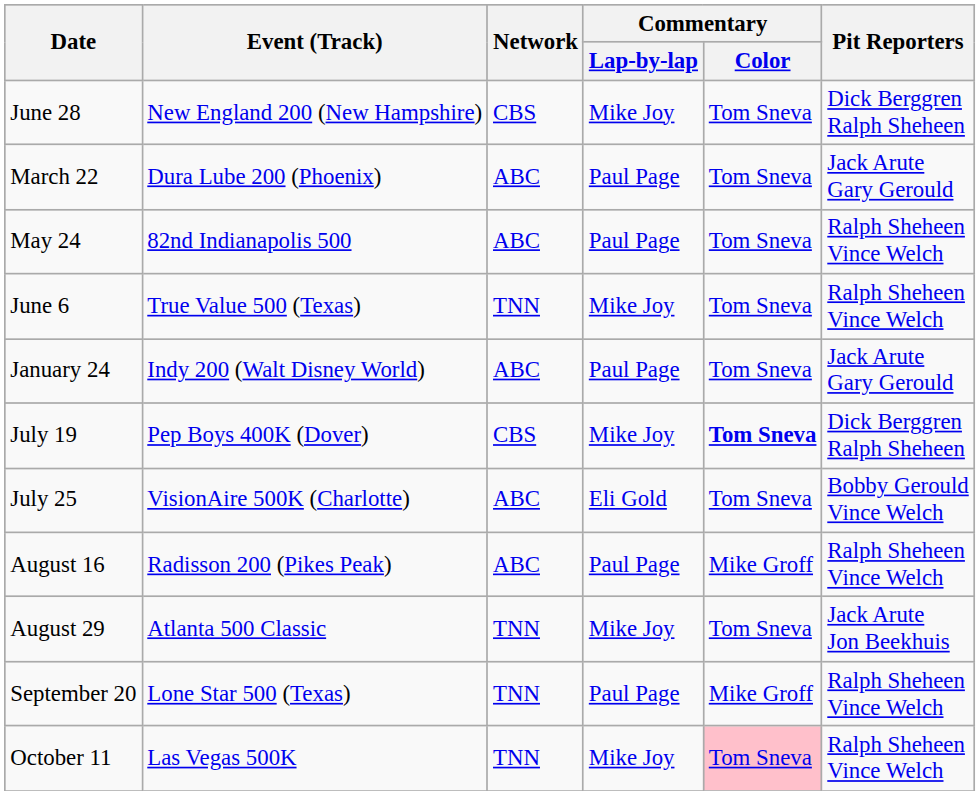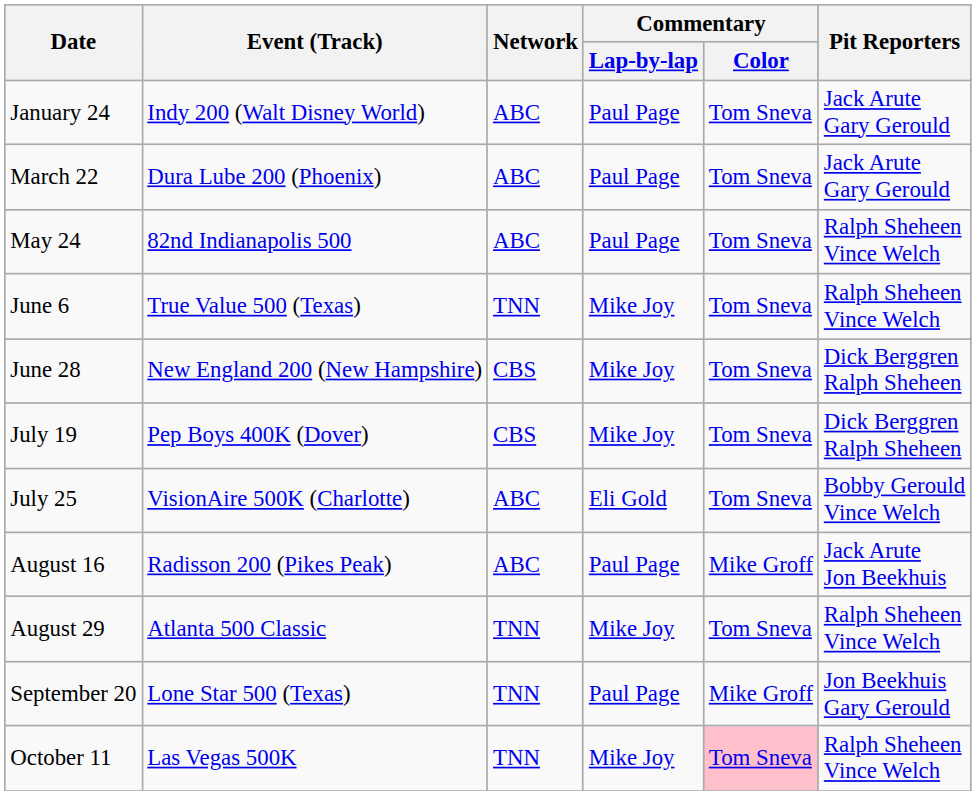rows swapped: January 24 <-> June 28
July 19 | Commentary / Color: bold -> normal
August 16 | Pit Reporters: Ralph Sheheen Vince Welch -> Jack Arute Jon Beekhuis
August 29 | Pit Reporters: Jack Arute Jon Beekhuis -> Ralph Sheheen Vince Welch
September 20 | Pit Reporters: Ralph Sheheen Vince Welch -> Jon Beekhuis Gary Gerould
